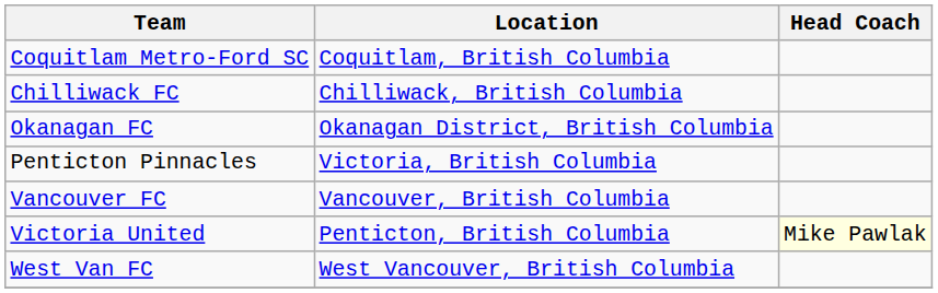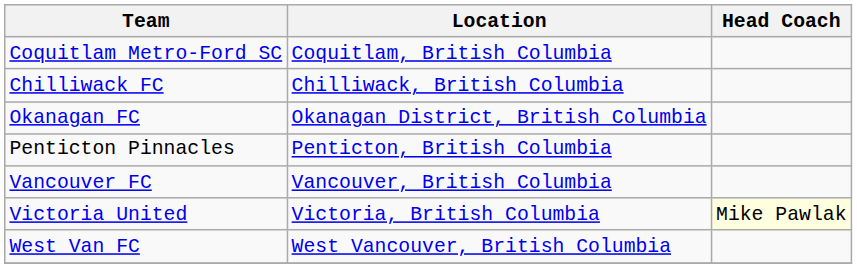Penticton Pinnacles | Location: Victoria, British Columbia -> Penticton, British Columbia
Victoria United | Location: Penticton, British Columbia -> Victoria, British Columbia
